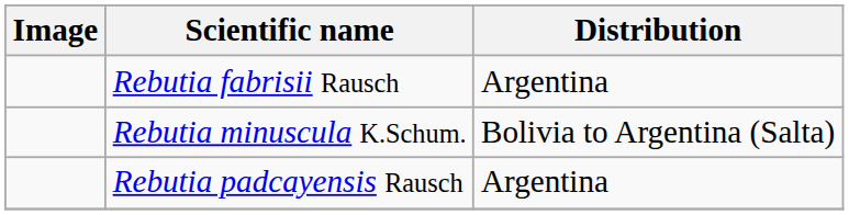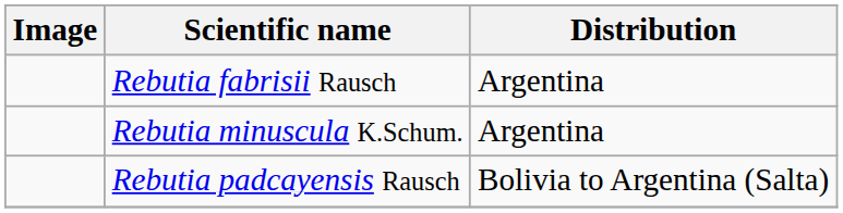Rebutia minuscula K.Schum. | Distribution: Bolivia to Argentina (Salta) -> Argentina
Rebutia padcayensis Rausch | Distribution: Argentina -> Bolivia to Argentina (Salta)
